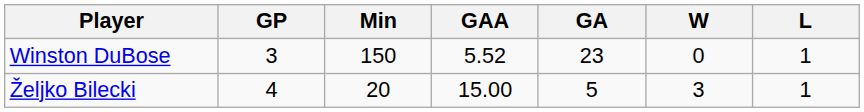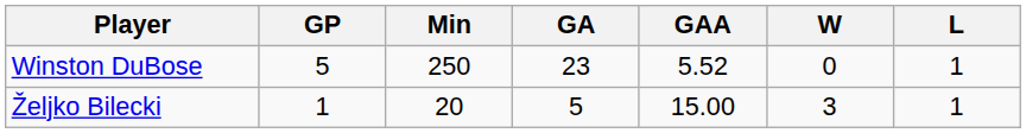columns swapped: GA <-> GAA
Winston DuBose | GP: 3 -> 5
Winston DuBose | Min: 150 -> 250
Željko Bilecki | GP: 4 -> 1
